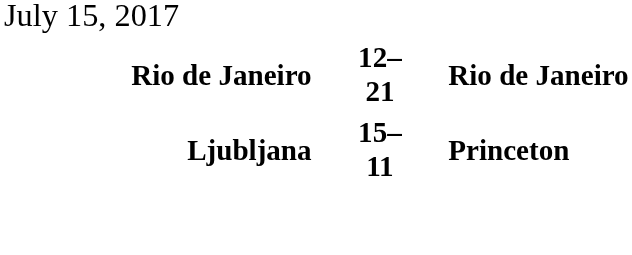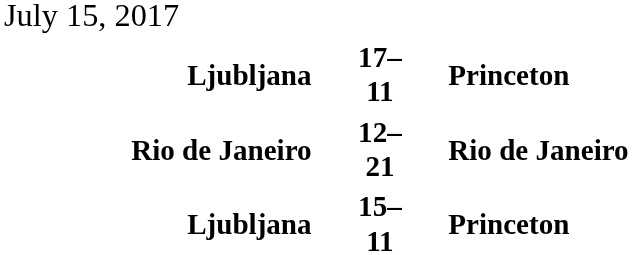+ row: Ljubljana | 17–11 | Princeton
